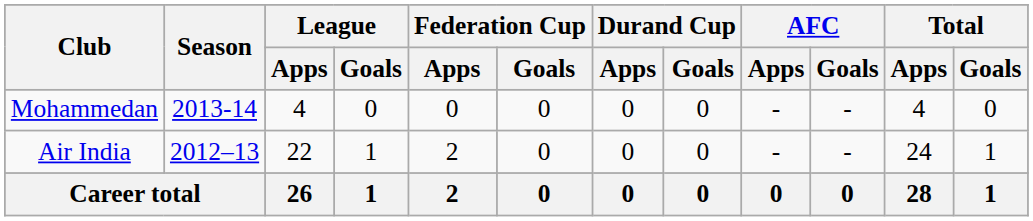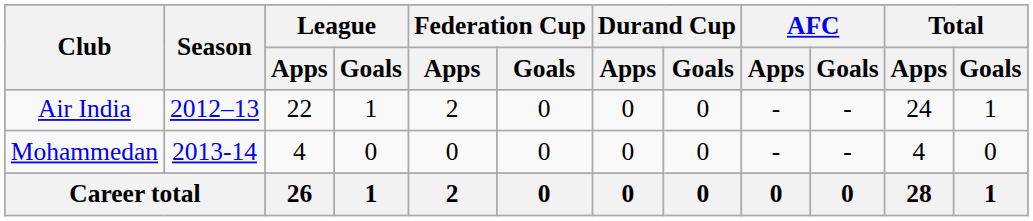rows swapped: Air India <-> Mohammedan
